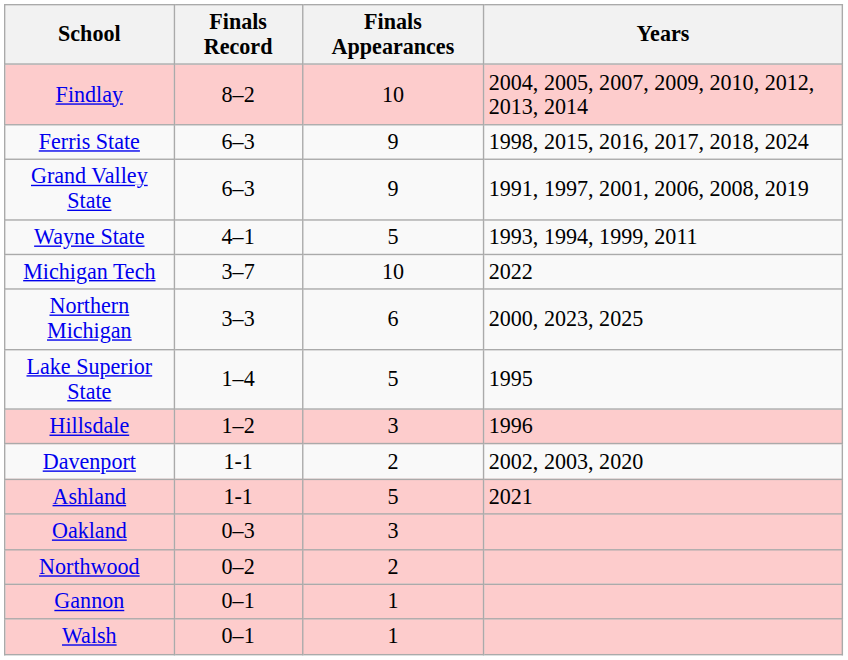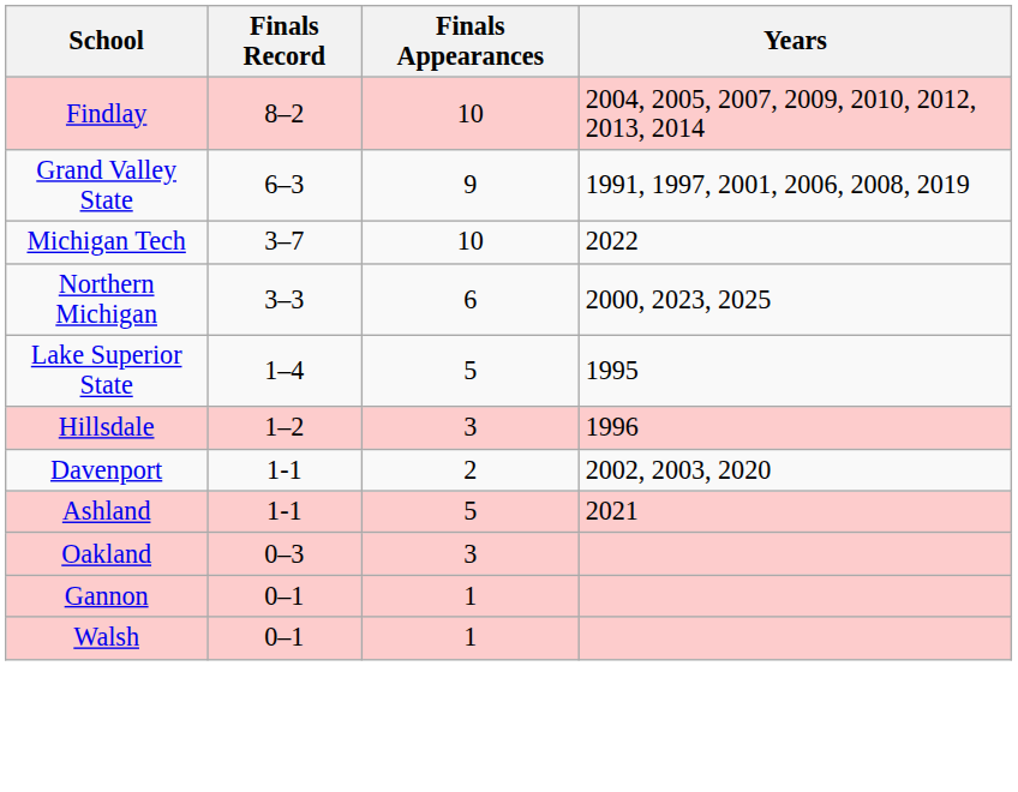- row: Ferris State | 6–3 | 9 | 1998, 2015, 2016, 2017, 2018, 2024
- row: Wayne State | 4–1 | 5 | 1993, 1994, 1999, 2011
- row: Northwood | 0–2 | 2
